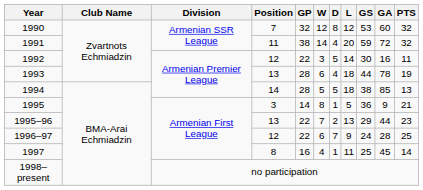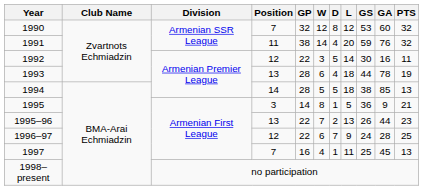1991 | GA: 72 -> 76
1995–96 | GS: 29 -> 26
1997 | Position: 8 -> 7
1997 | PTS: 14 -> 13
